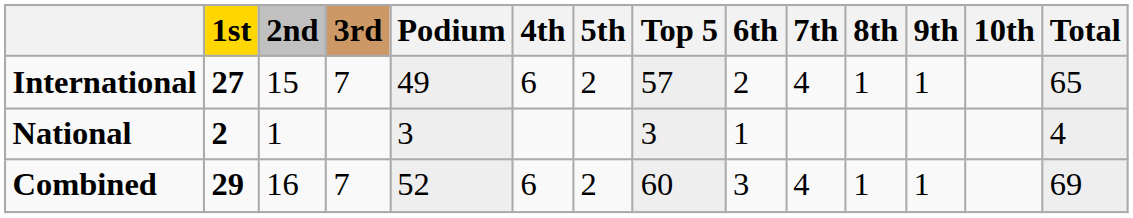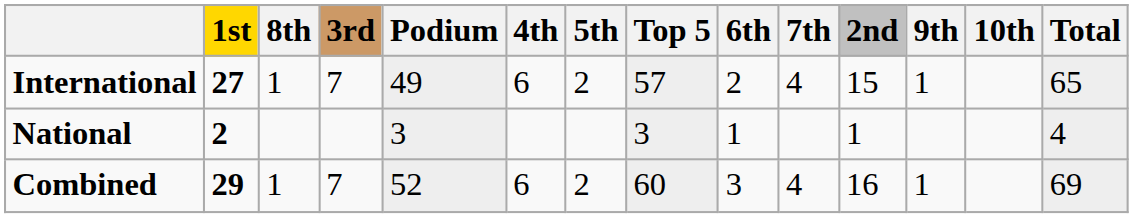columns swapped: 2nd <-> 8th
